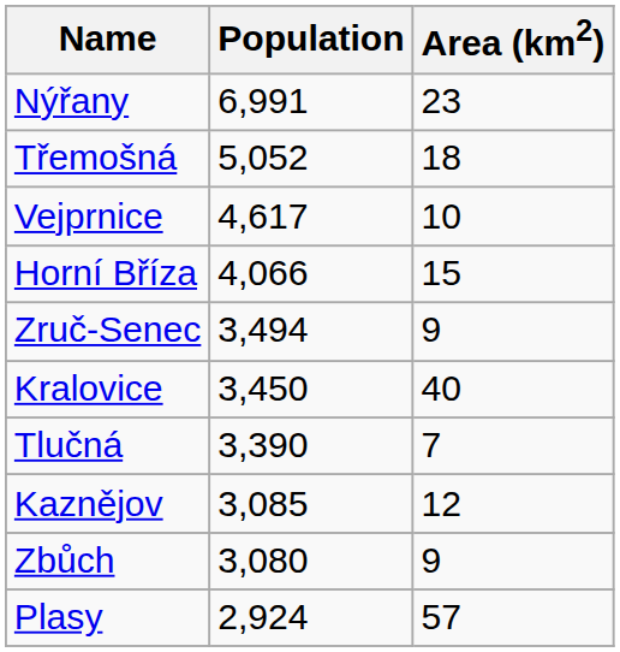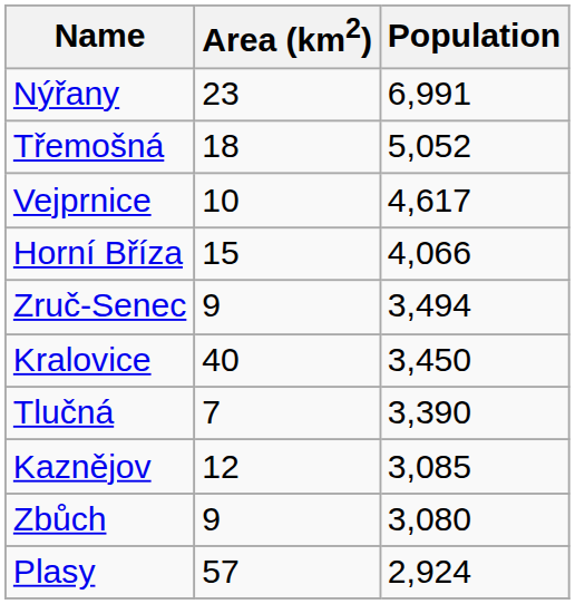columns swapped: Population <-> Area (km2)
